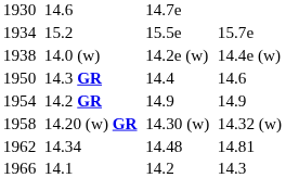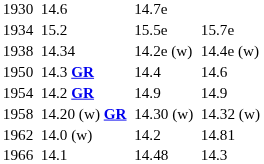1938 | column 3: 14.0 (w) -> 14.34
1962 | column 3: 14.34 -> 14.0 (w)
1962 | column 5: 14.48 -> 14.2
1966 | column 5: 14.2 -> 14.48
